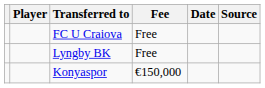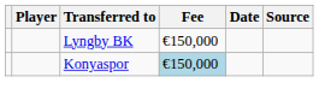- row: FC U Craiova | Free
Lyngby BK | Fee: Free -> €150,000
Konyaspor | Fee: no background -> lightblue background
